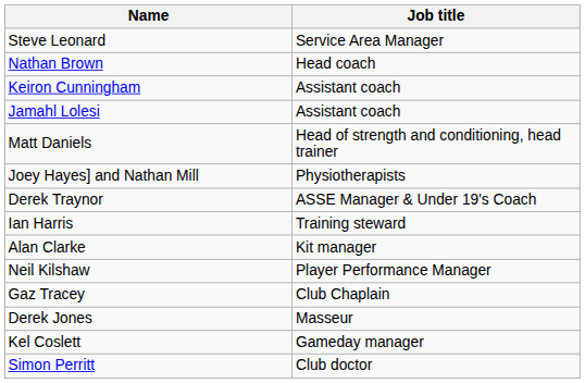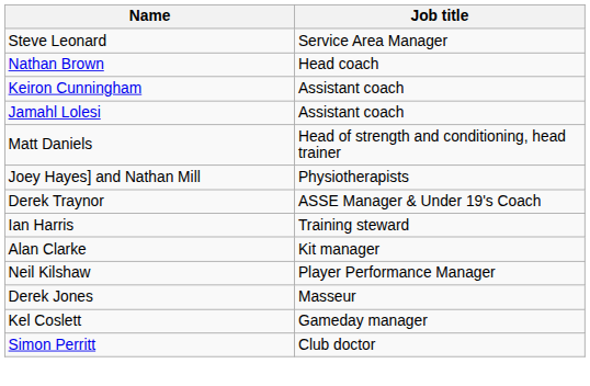- row: Gaz Tracey | Club Chaplain
